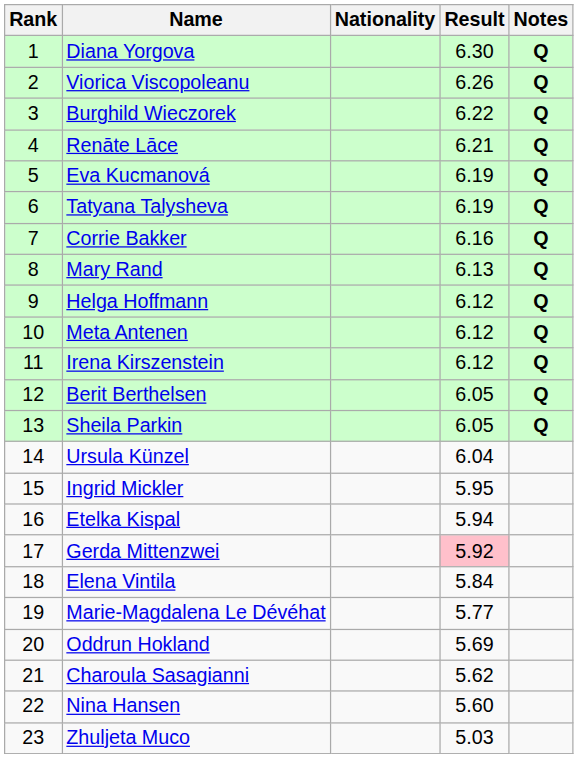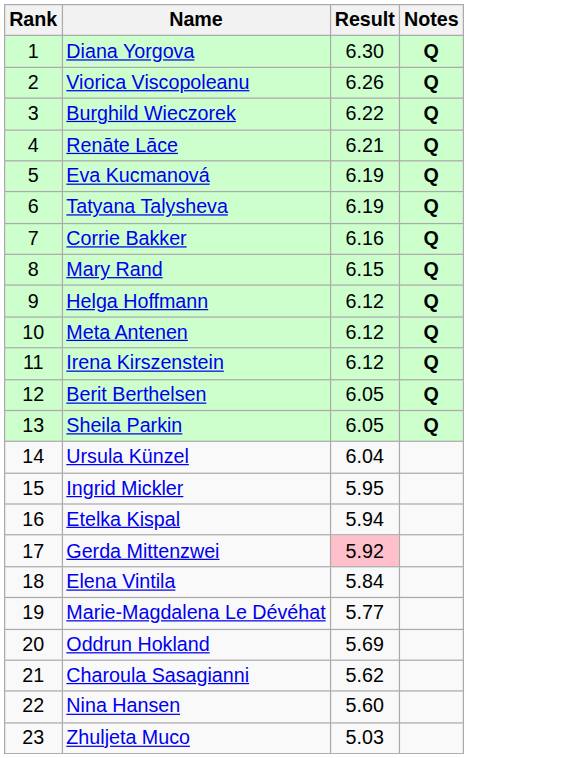- column: Nationality
Mary Rand | Result: 6.13 -> 6.15
